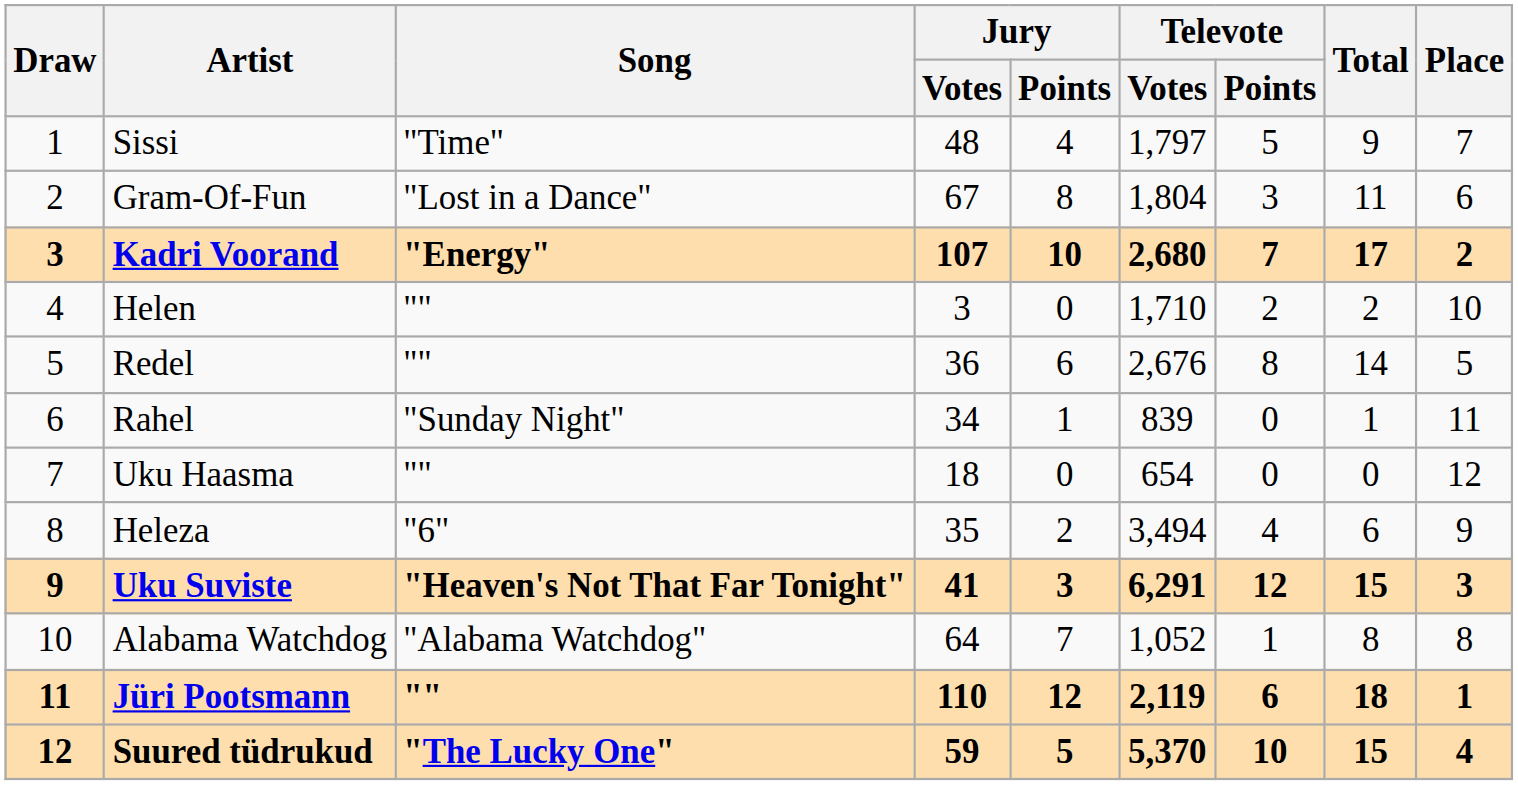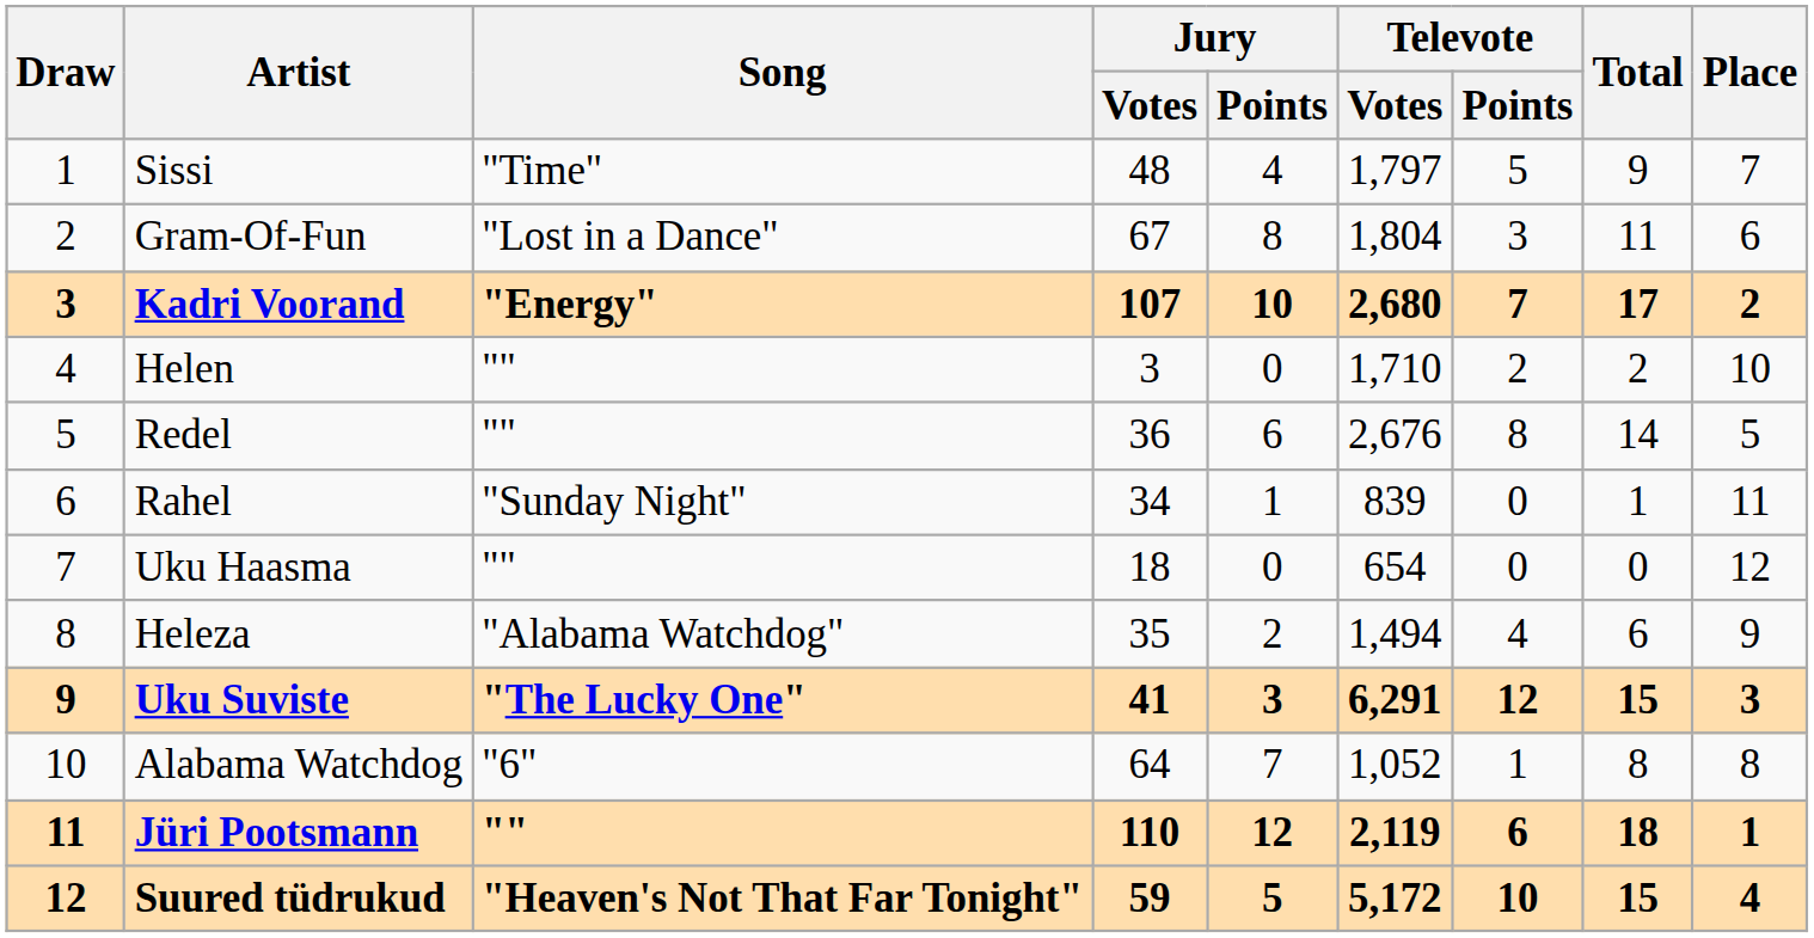Heleza | Song: "6" -> "Alabama Watchdog"
Heleza | Televote / Votes: 3,494 -> 1,494
Uku Suviste | Song: "Heaven's Not That Far Tonight" -> "The Lucky One"
Alabama Watchdog | Song: "Alabama Watchdog" -> "6"
Suured tüdrukud | Song: "The Lucky One" -> "Heaven's Not That Far Tonight"
Suured tüdrukud | Televote / Votes: 5,370 -> 5,172
